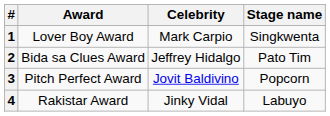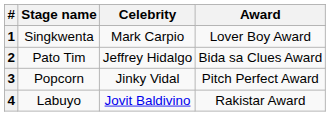columns swapped: Stage name <-> Award
3 | Celebrity: Jovit Baldivino -> Jinky Vidal
4 | Celebrity: Jinky Vidal -> Jovit Baldivino
